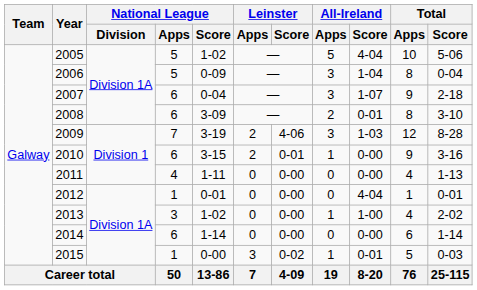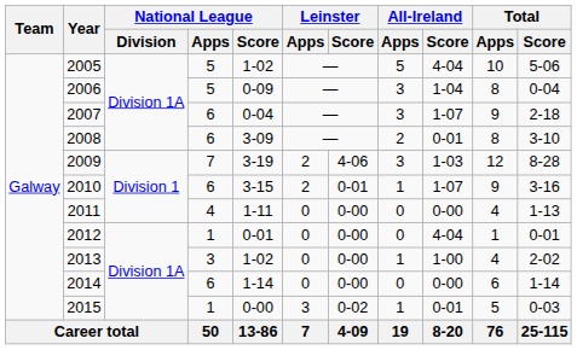2010 | All-Ireland / Score: 0-00 -> 1-07
